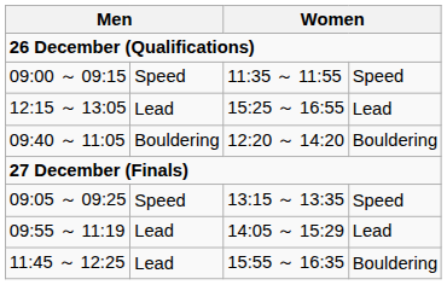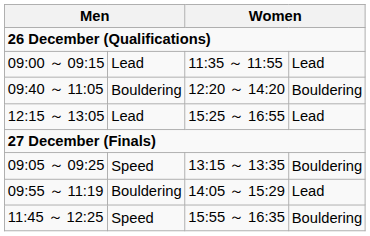09:00 ～ 09:15 | column 2: Speed -> Lead
09:00 ～ 09:15 | column 4: Speed -> Lead
rows swapped: 09:40 ～ 11:05 <-> 12:15 ～ 13:05
09:05 ～ 09:25 | column 4: Speed -> Bouldering
09:55 ～ 11:19 | column 2: Lead -> Bouldering
11:45 ～ 12:25 | column 2: Lead -> Speed
